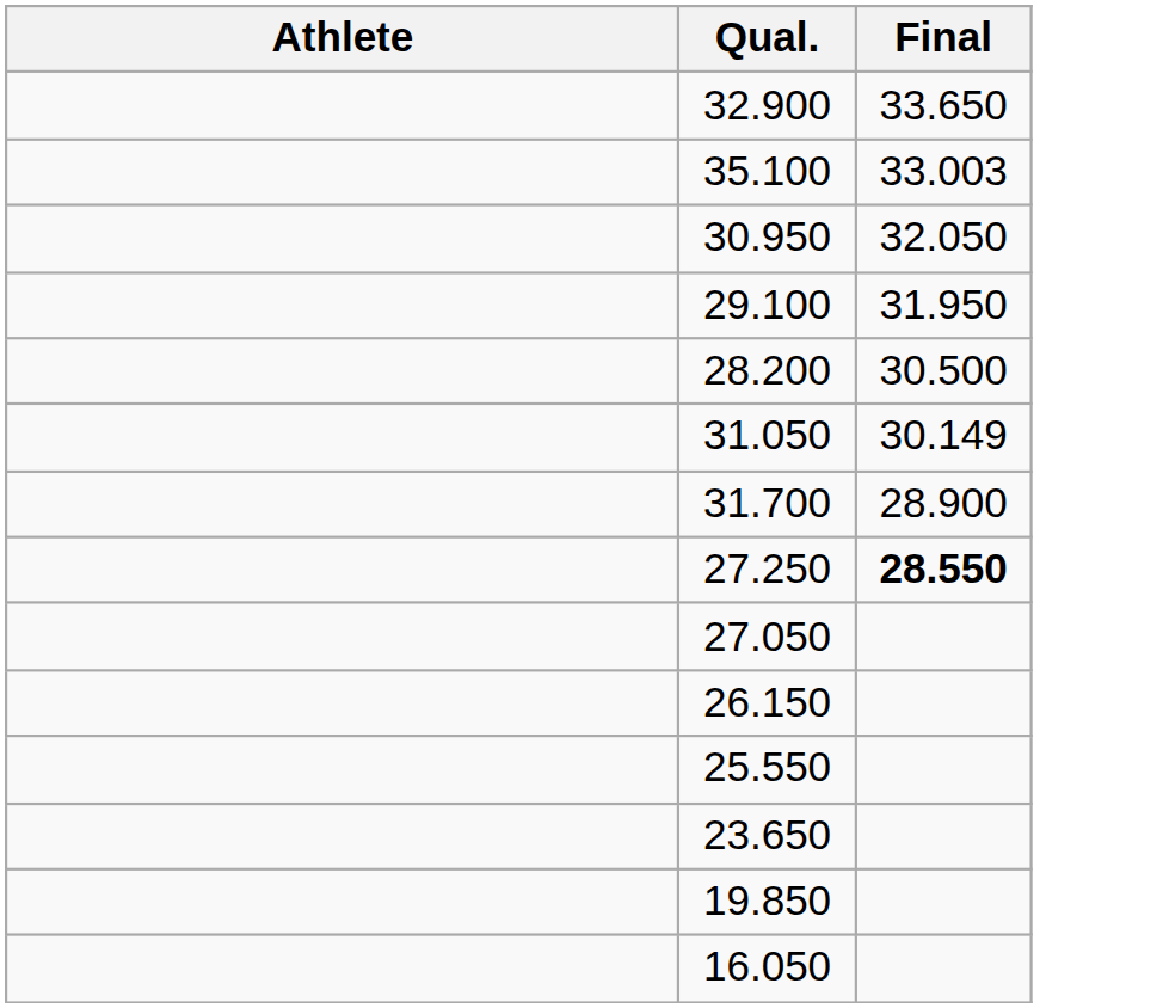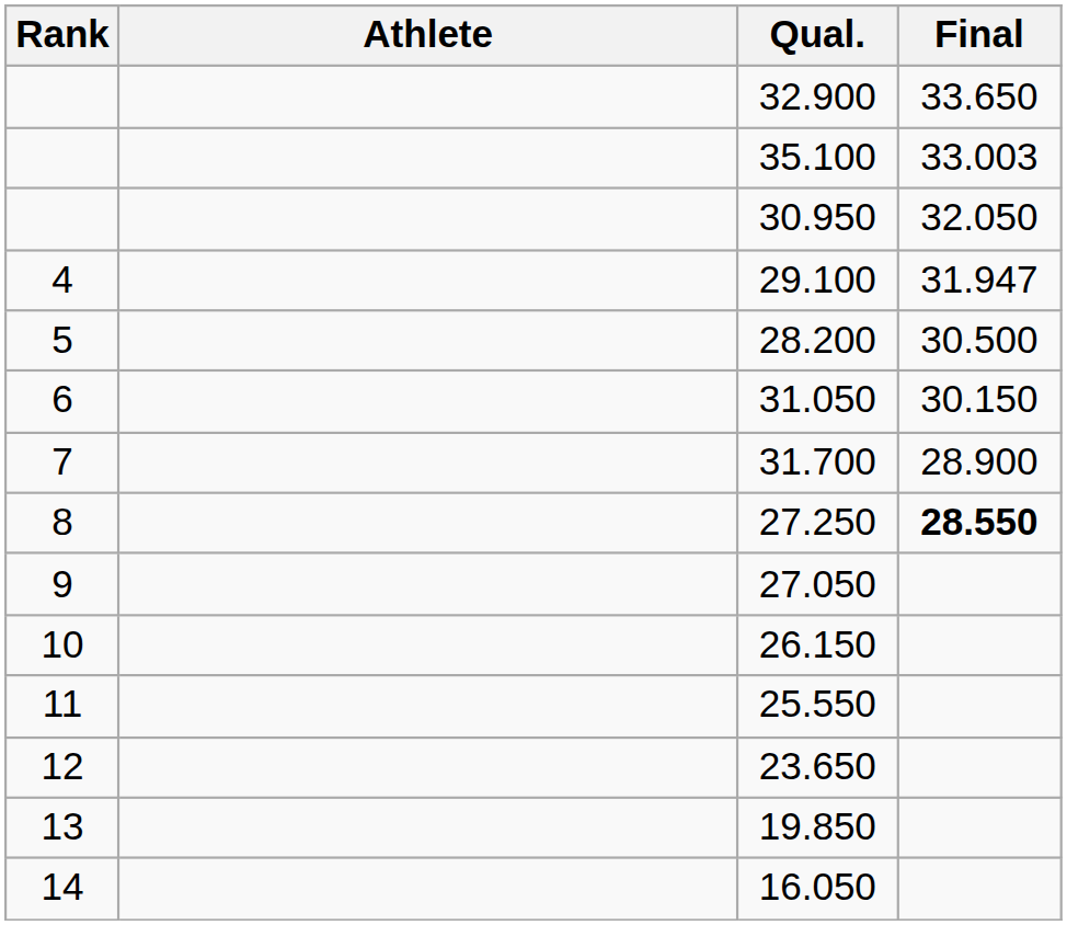+ column: Rank | 4 | 5 | 6 | 7 | 8 | 9 | 10 | 11 | 12 | 13 | 14
29.100 | Final: 31.950 -> 31.947
31.050 | Final: 30.149 -> 30.150
